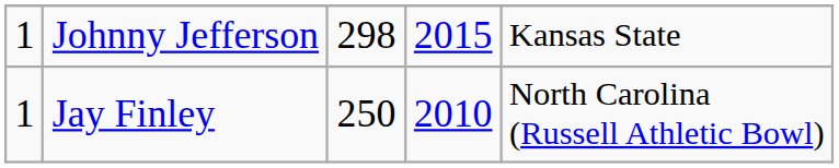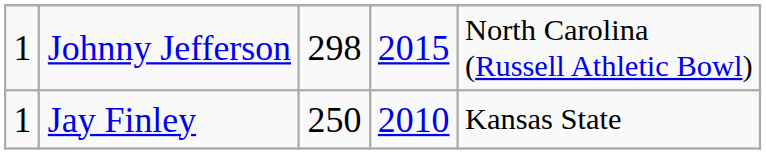Johnny Jefferson | column 5: Kansas State -> North Carolina (Russell Athletic Bowl)
Jay Finley | column 5: North Carolina (Russell Athletic Bowl) -> Kansas State
